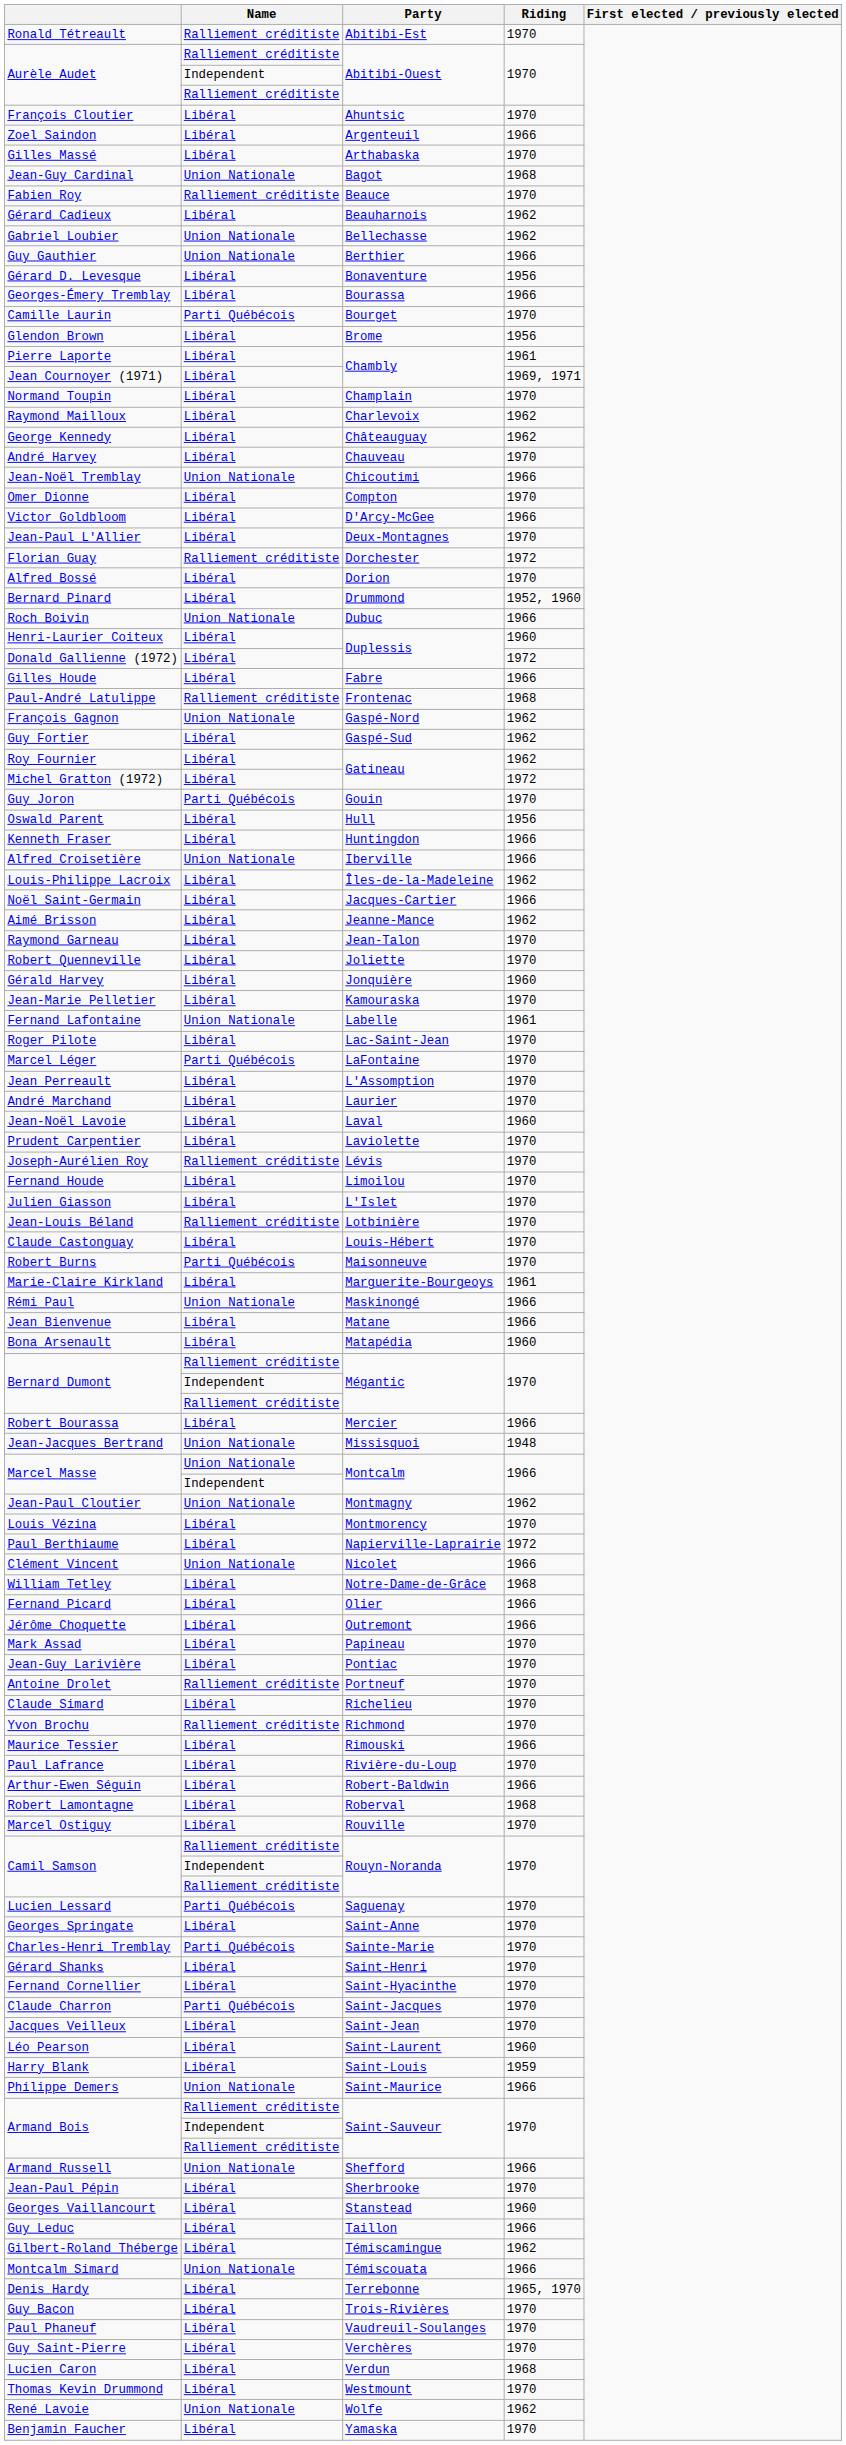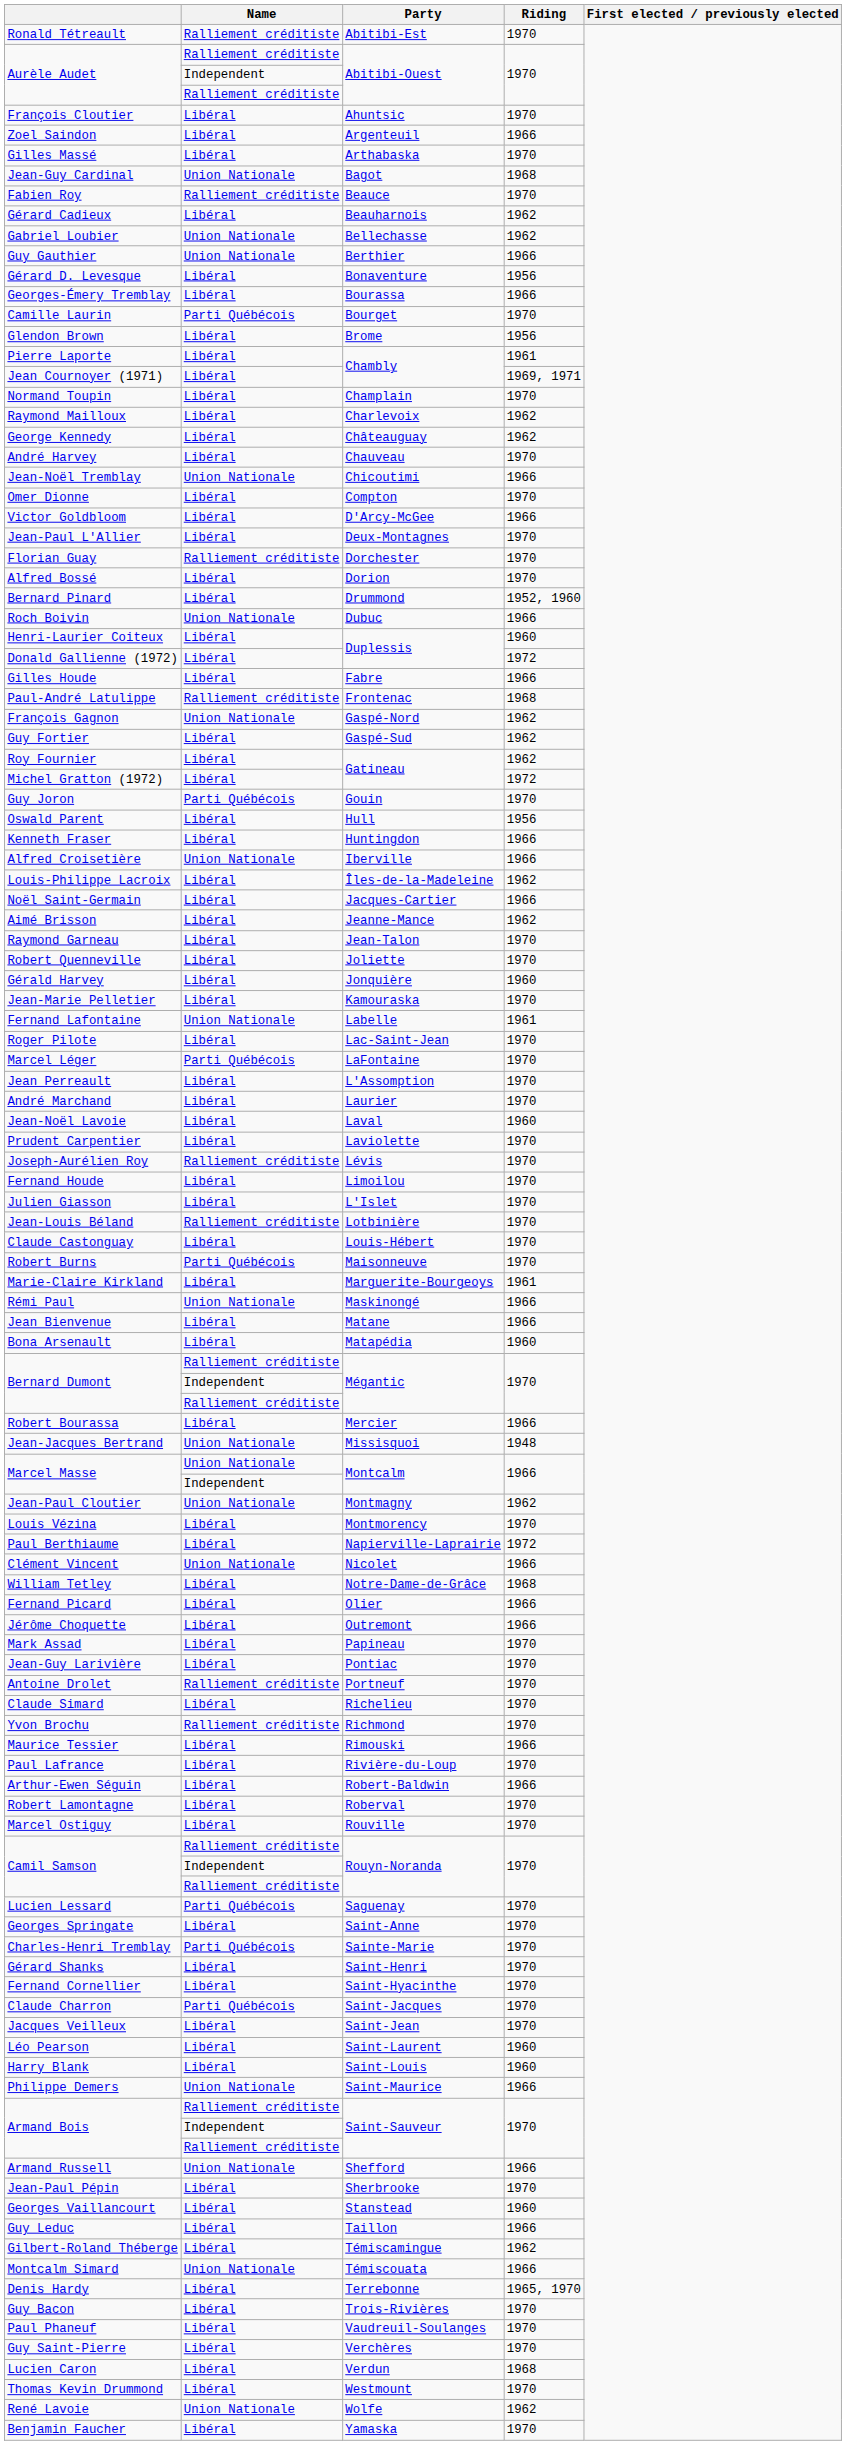Florian Guay | Riding: 1972 -> 1970
Robert Lamontagne | Riding: 1968 -> 1970
Harry Blank | Riding: 1959 -> 1960
